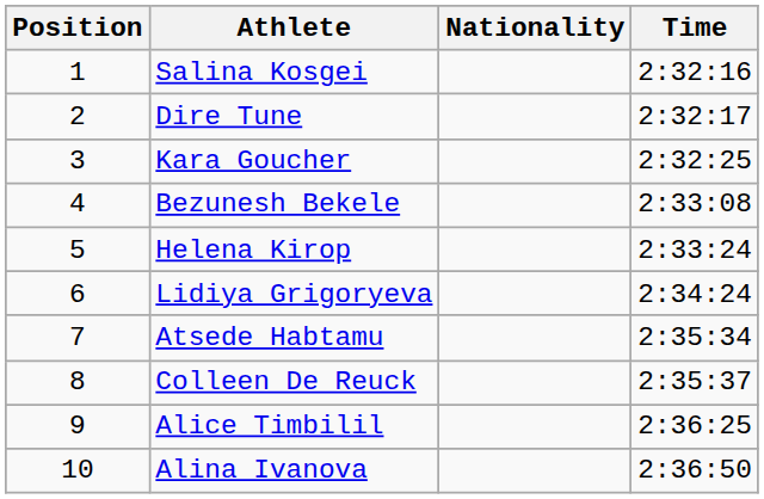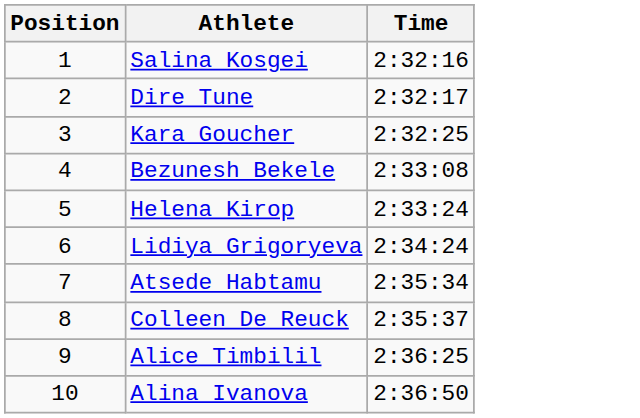- column: Nationality
